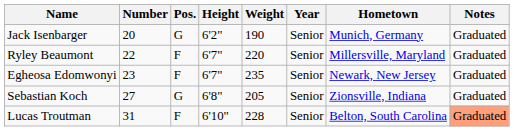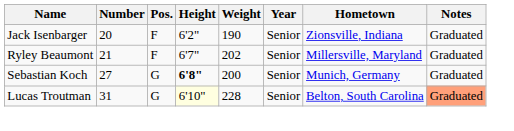Jack Isenbarger | Pos.: G -> F
Jack Isenbarger | Hometown: Munich, Germany -> Zionsville, Indiana
Ryley Beaumont | Number: 22 -> 21
Ryley Beaumont | Weight: 220 -> 202
- row: Egheosa Edomwonyi | 23 | F | 6'7" | 235 | Senior | Newark, New Jersey | Graduated
Sebastian Koch | Height: normal -> bold
Sebastian Koch | Weight: 205 -> 200
Sebastian Koch | Hometown: Zionsville, Indiana -> Munich, Germany
Lucas Troutman | Pos.: F -> G
Lucas Troutman | Height: no background -> lightyellow background
